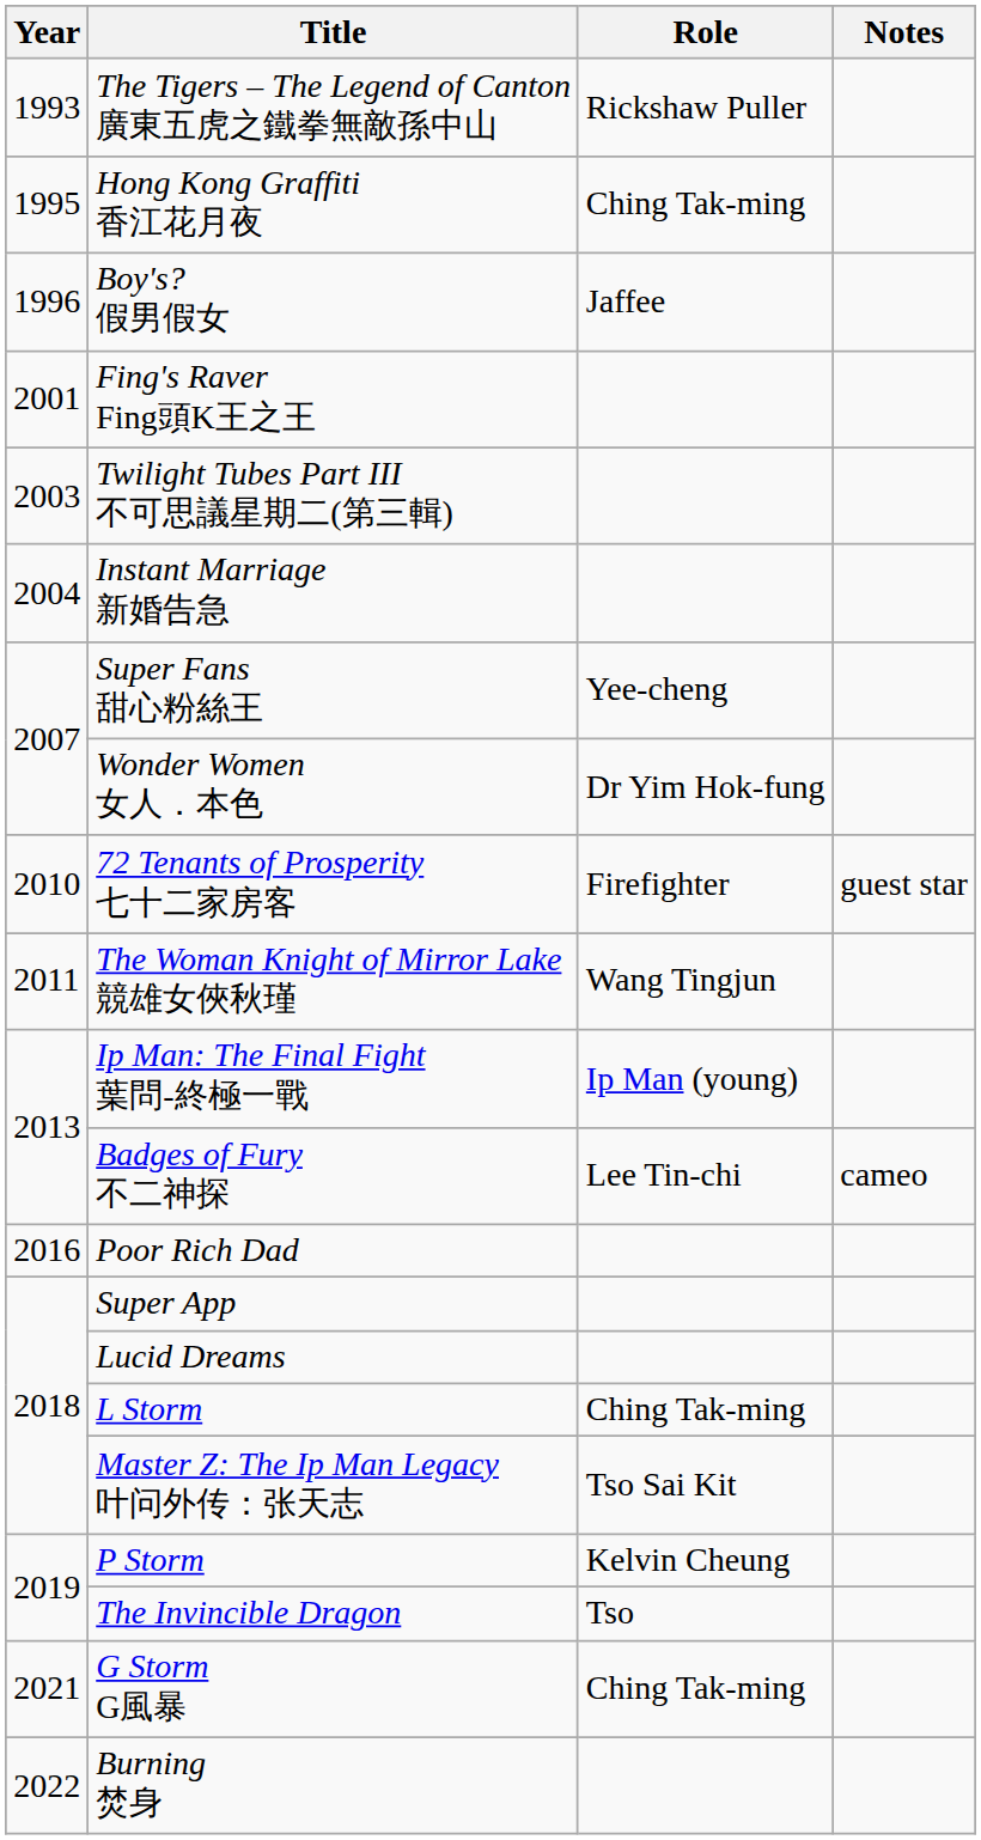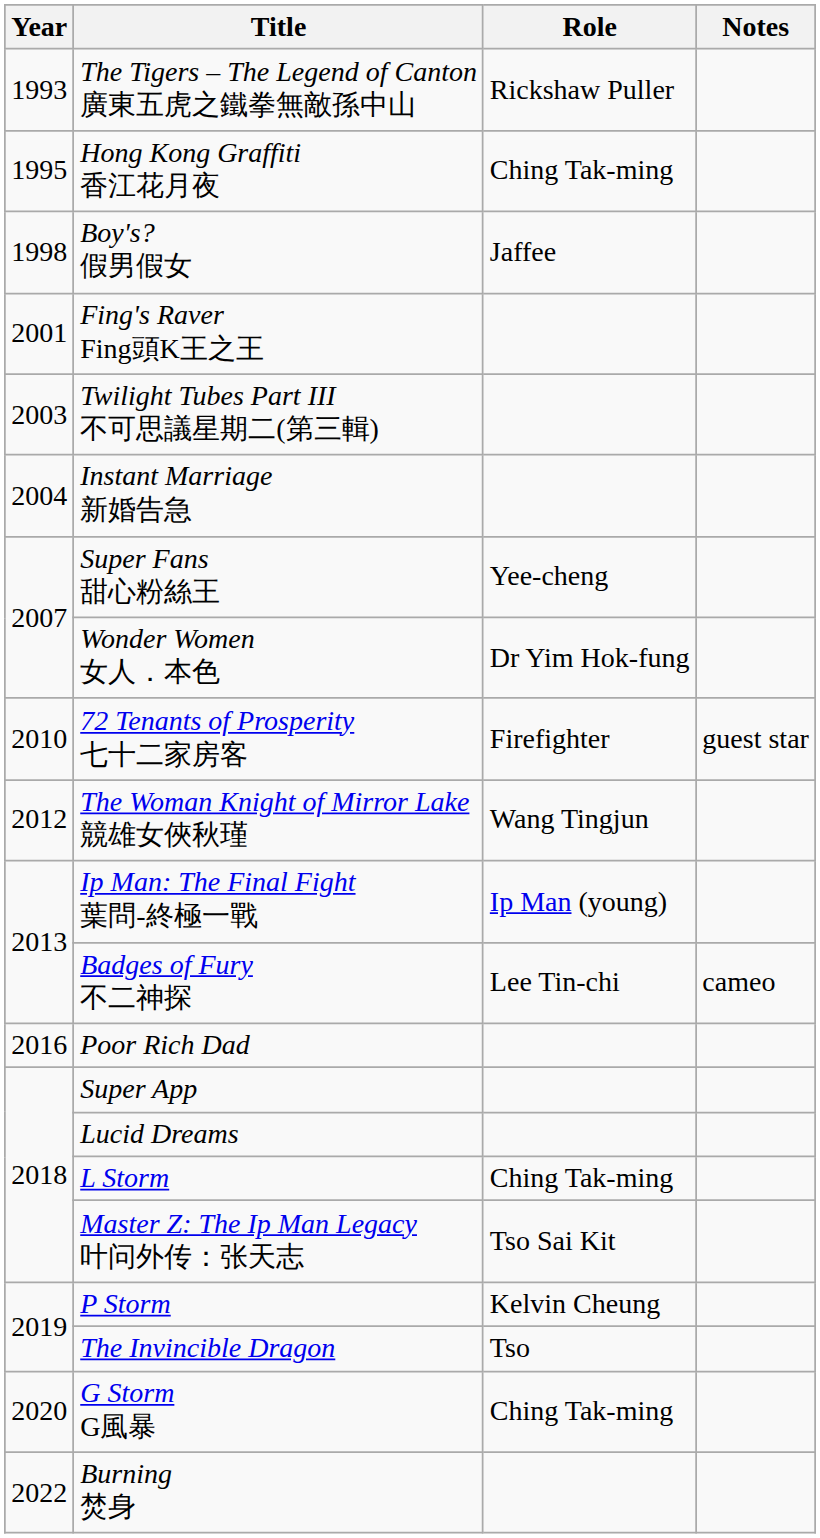Boy's? 假男假女 | Year: 1996 -> 1998
The Woman Knight of Mirror Lake 競雄女俠秋瑾 | Year: 2011 -> 2012
G Storm G風暴 | Year: 2021 -> 2020
